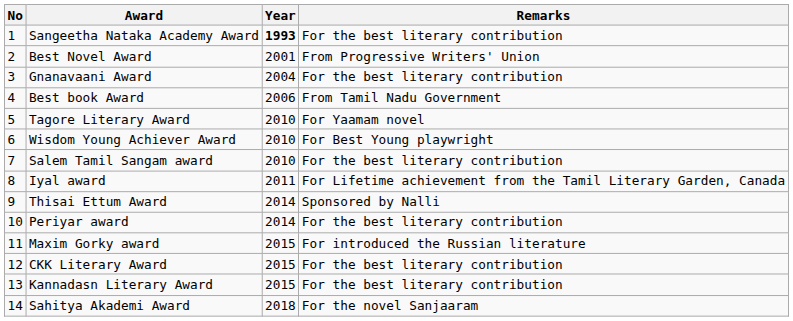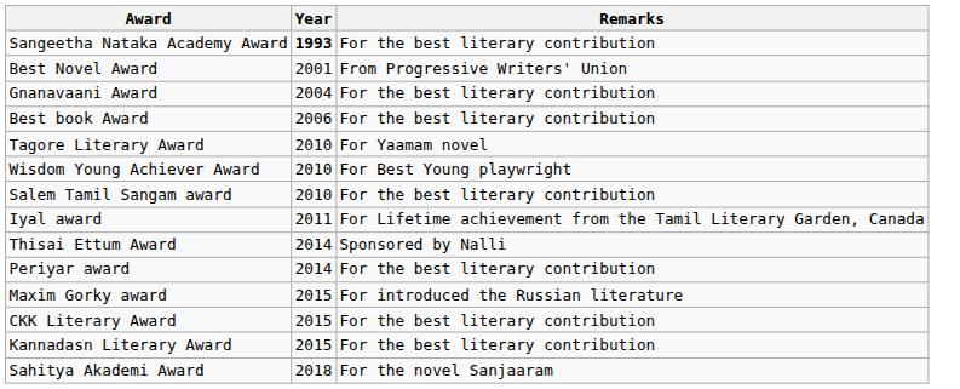- column: No | 1 | 2 | 3 | 4 | 5 | 6 | 7 | 8 | 9 | 10 | 11 | 12 | 13 | 14
Best book Award | Remarks: From Tamil Nadu Government -> For the best literary contribution
